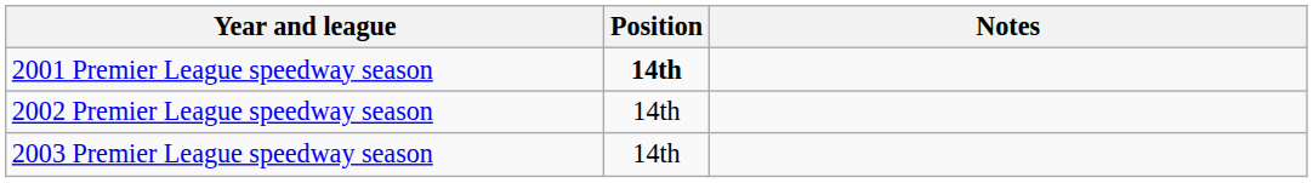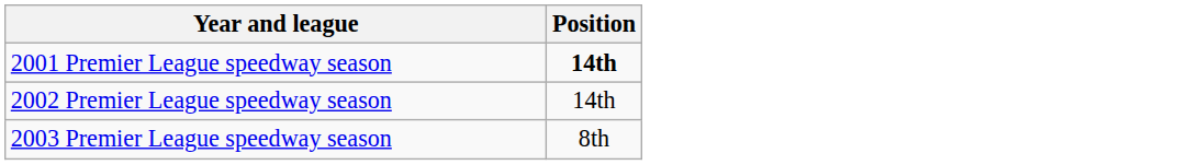- column: Notes
2003 Premier League speedway season | Position: 14th -> 8th
